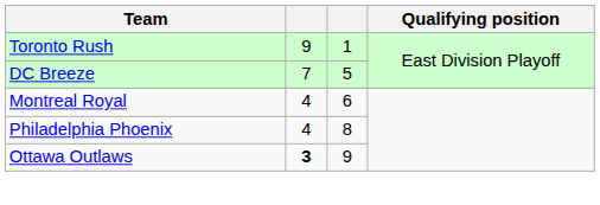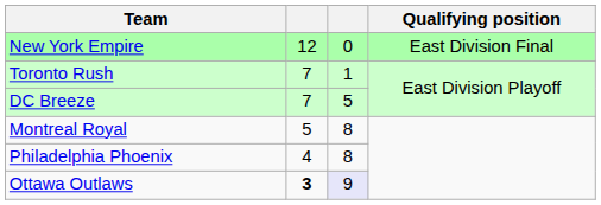+ row: New York Empire | 12 | 0 | East Division Final
Toronto Rush | column 2: 9 -> 7
Montreal Royal | column 2: 4 -> 5
Montreal Royal | column 3: 6 -> 8
Ottawa Outlaws | column 3: no background -> lavender background
